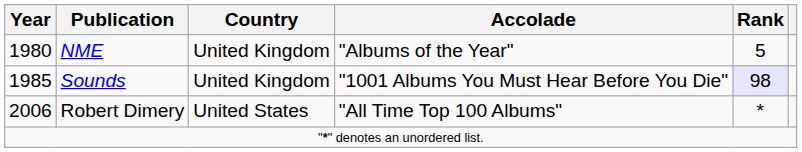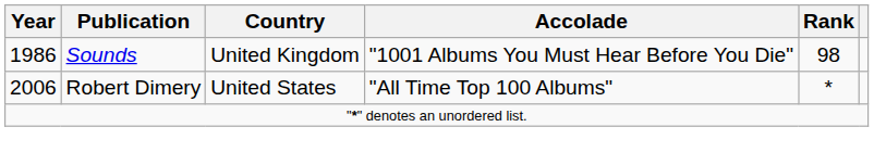- row: 1980 | NME | United Kingdom | "Albums of the Year" | 5
Sounds | Year: 1985 -> 1986
Sounds | Rank: lavender background -> no background
